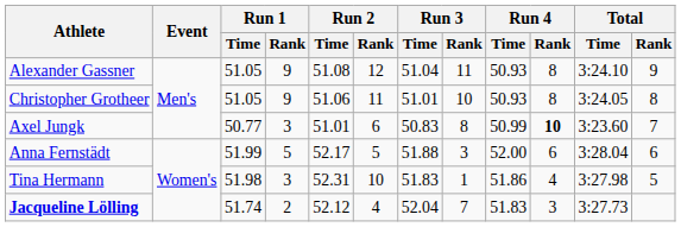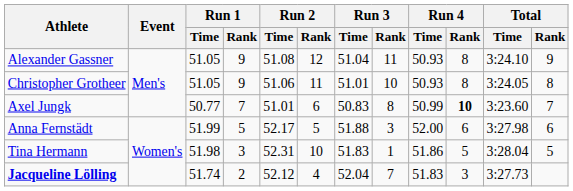Axel Jungk | Run 1 / Rank: 3 -> 7
Anna Fernstädt | Total / Time: 3:28.04 -> 3:27.98
Tina Hermann | Run 4 / Rank: 4 -> 5
Tina Hermann | Total / Time: 3:27.98 -> 3:28.04
